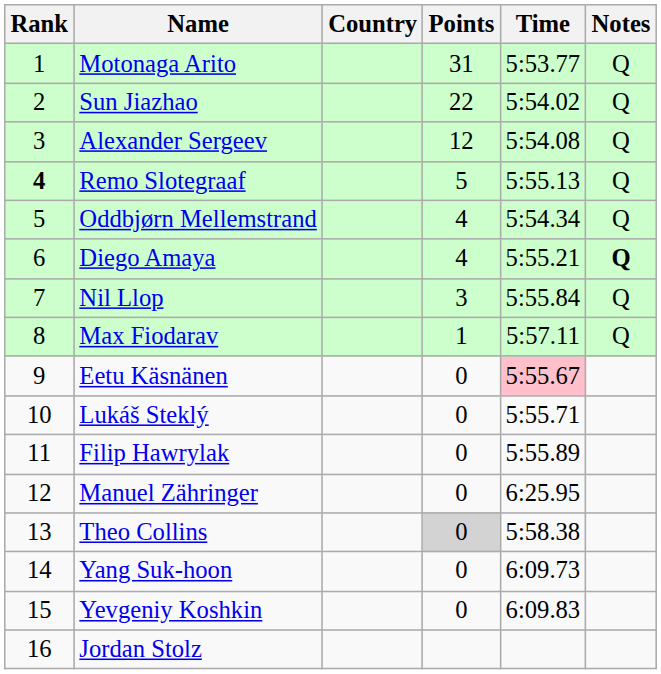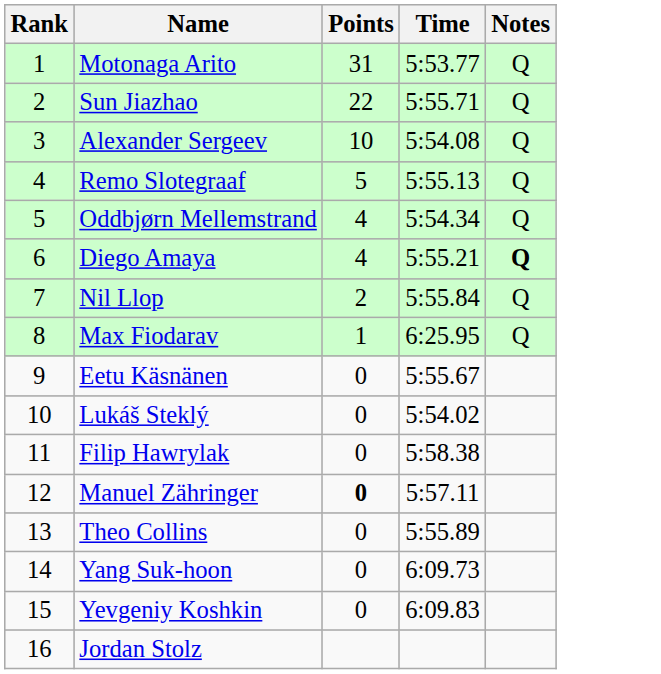- column: Country
Sun Jiazhao | Time: 5:54.02 -> 5:55.71
Alexander Sergeev | Points: 12 -> 10
Remo Slotegraaf | Rank: bold -> normal
Nil Llop | Points: 3 -> 2
Max Fiodarav | Time: 5:57.11 -> 6:25.95
Eetu Käsnänen | Time: pink background -> no background
Lukáš Steklý | Time: 5:55.71 -> 5:54.02
Filip Hawrylak | Time: 5:55.89 -> 5:58.38
Manuel Zähringer | Points: normal -> bold
Manuel Zähringer | Time: 6:25.95 -> 5:57.11
Theo Collins | Points: lightgrey background -> no background
Theo Collins | Time: 5:58.38 -> 5:55.89
